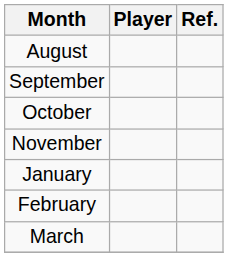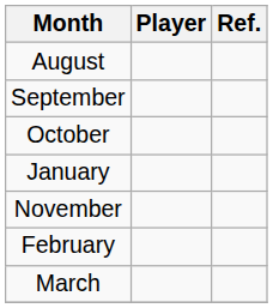rows swapped: November <-> January
